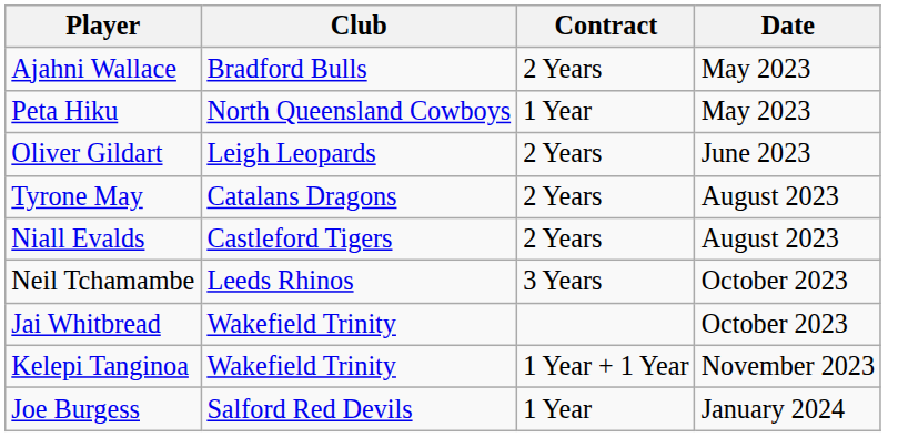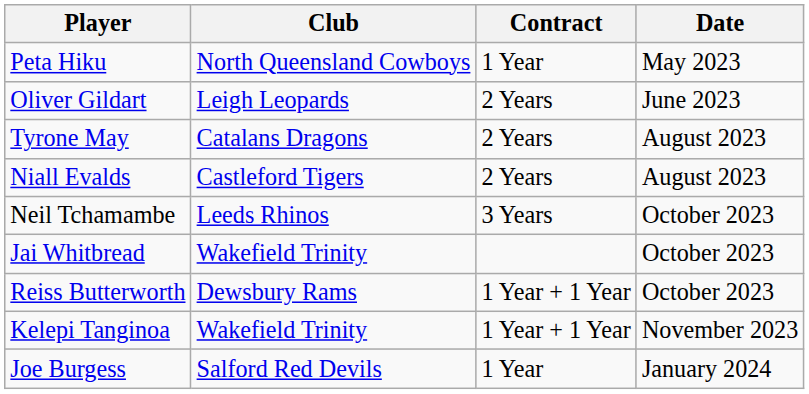- row: Ajahni Wallace | Bradford Bulls | 2 Years | May 2023
+ row: Reiss Butterworth | Dewsbury Rams | 1 Year + 1 Year | October 2023
